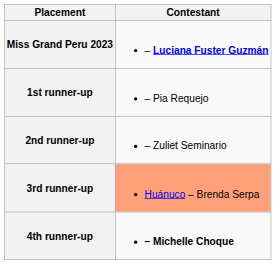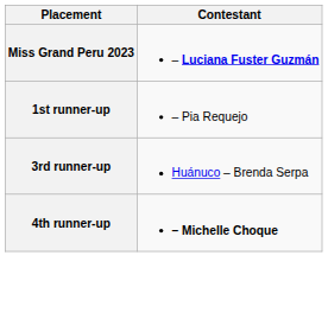- row: 2nd runner-up | – Zuliet Seminario
3rd runner-up | Contestant: lightsalmon background -> no background
